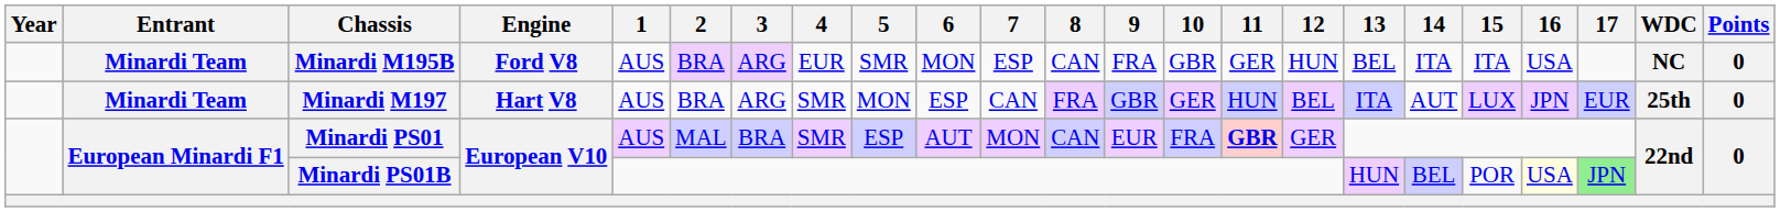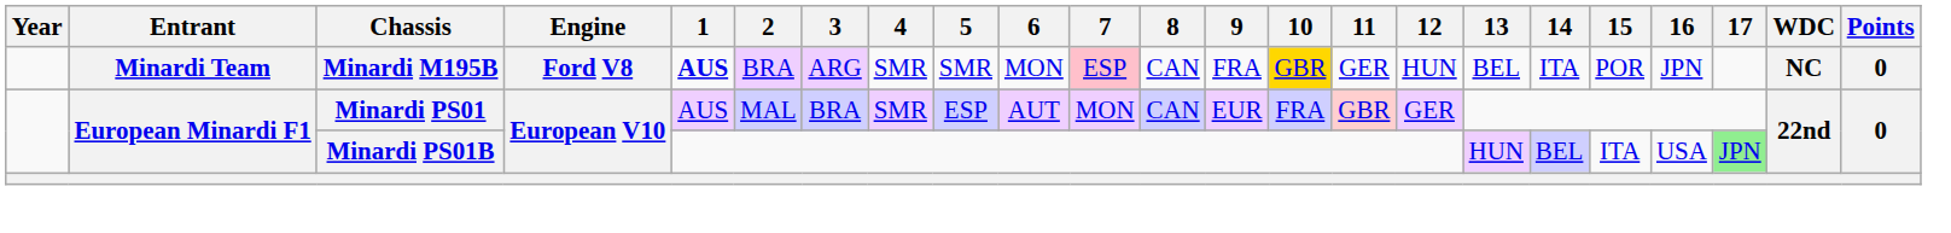Minardi M195B | 1: normal -> bold
Minardi M195B | 4: EUR -> SMR
Minardi M195B | 7: no background -> pink background
Minardi M195B | 10: no background -> gold background
Minardi M195B | 15: ITA -> POR
Minardi M195B | 16: USA -> JPN
- row: Minardi Team | Minardi M197 | Hart V8 | AUS | BRA | ARG | SMR | MON | ESP | CAN | FRA | GBR | GER | HUN | BEL | ITA | AUT | LUX | JPN | EUR | 25th | 0
Minardi PS01 | 11: bold -> normal
Minardi PS01B | 15: POR -> ITA
Minardi PS01B | 16: lightyellow background -> no background
